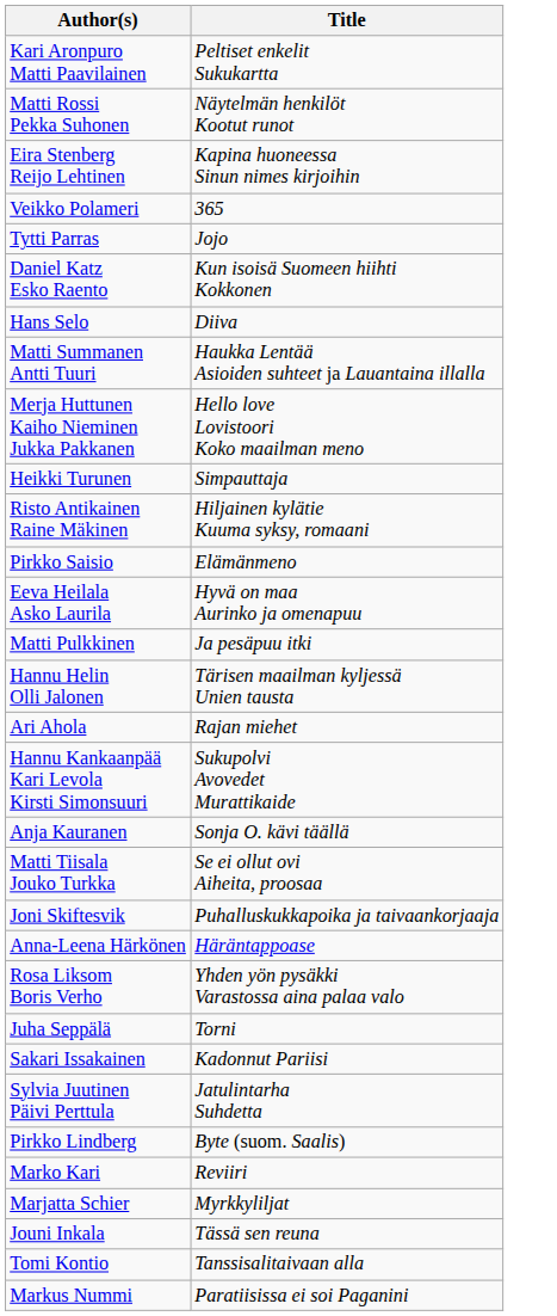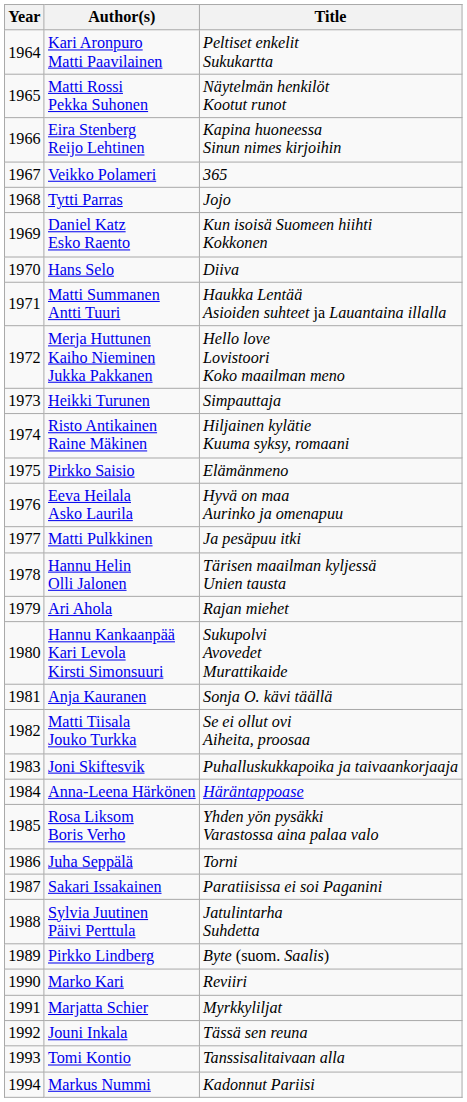+ column: Year | 1964 | 1965 | 1966 | 1967 | 1968 | 1969 | 1970 | 1971 | 1972 | 1973 | 1974 | 1975 | 1976 | 1977 | 1978 | 1979 | 1980 | 1981 | 1982 | 1983 | 1984 | 1985 | 1986 | 1987 | 1988 | 1989 | 1990 | 1991 | 1992 | 1993 | 1994
Sakari Issakainen | Title: Kadonnut Pariisi -> Paratiisissa ei soi Paganini
Markus Nummi | Title: Paratiisissa ei soi Paganini -> Kadonnut Pariisi
